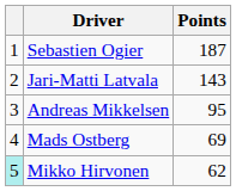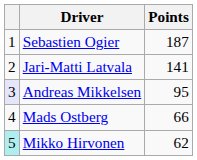Jari-Matti Latvala | Points: 143 -> 141
Andreas Mikkelsen | column 1: no background -> lavender background
Mads Ostberg | Points: 69 -> 66
